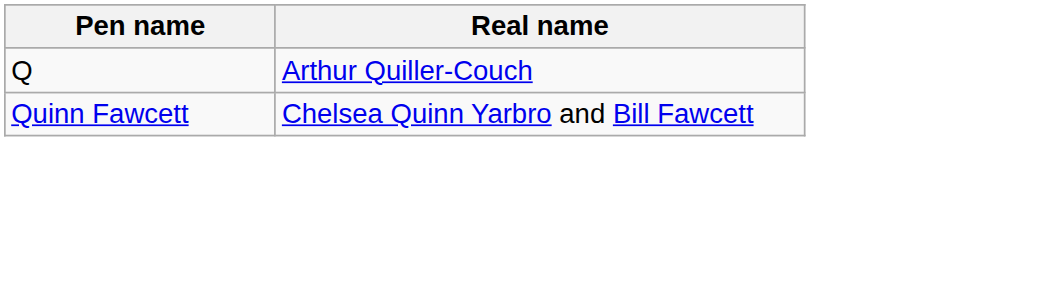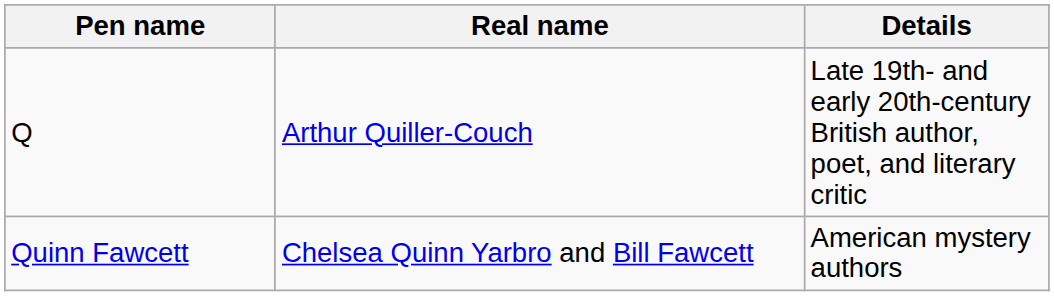+ column: Details | Late 19th- and early 20th-century British author, poet, and literary critic | American mystery authors
